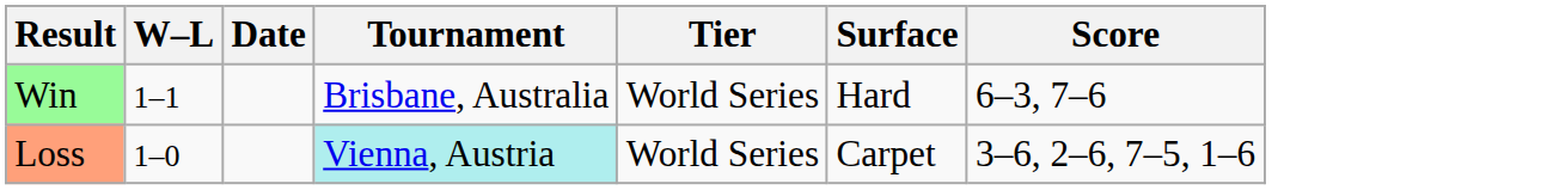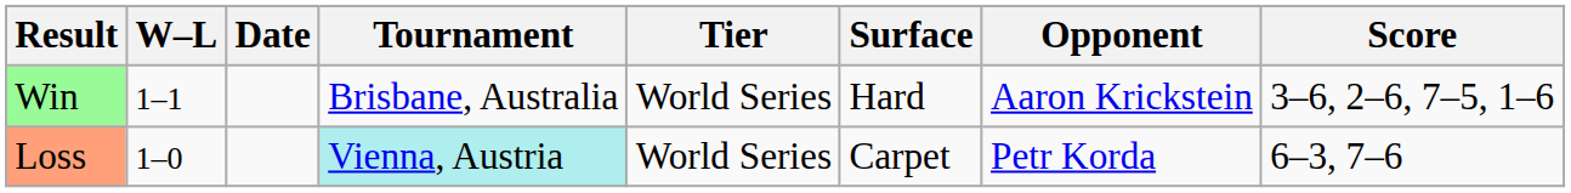+ column: Opponent | Aaron Krickstein | Petr Korda
Win | Score: 6–3, 7–6 -> 3–6, 2–6, 7–5, 1–6
Loss | Score: 3–6, 2–6, 7–5, 1–6 -> 6–3, 7–6
